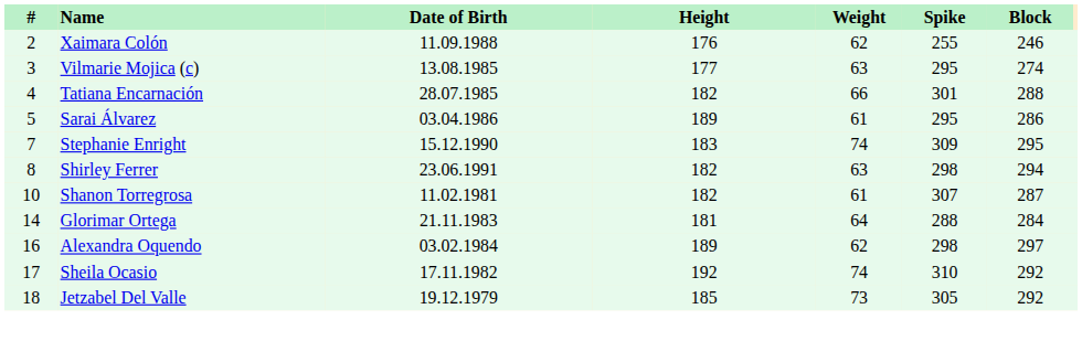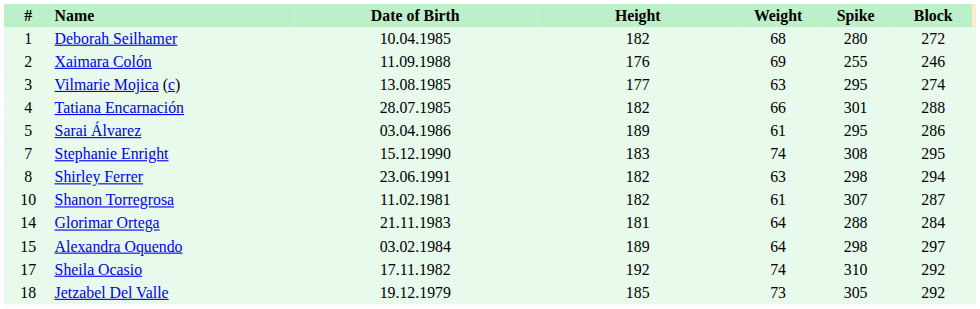+ row: 1 | Deborah Seilhamer | 10.04.1985 | 182 | 68 | 280 | 272
Xaimara Colón | Weight: 62 -> 69
Stephanie Enright | Spike: 309 -> 308
Alexandra Oquendo | #: 16 -> 15
Alexandra Oquendo | Weight: 62 -> 64
